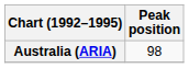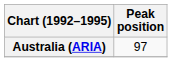Australia (ARIA) | Peak position: 98 -> 97
